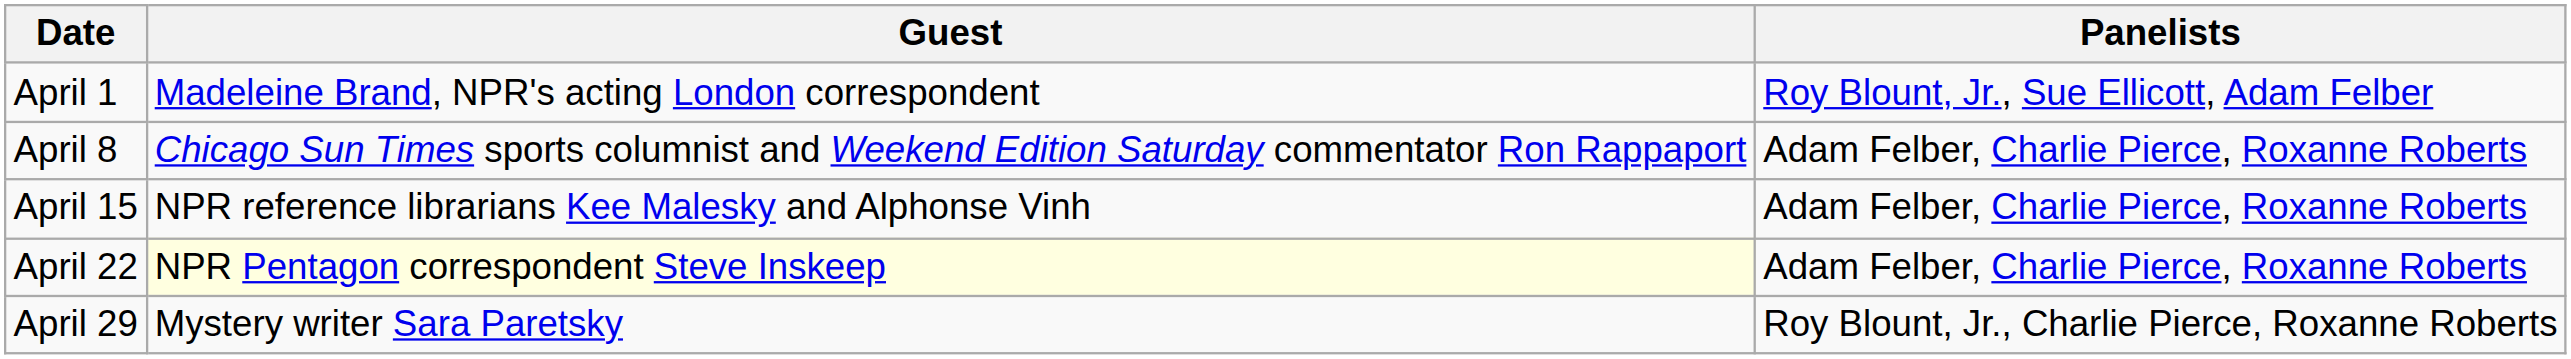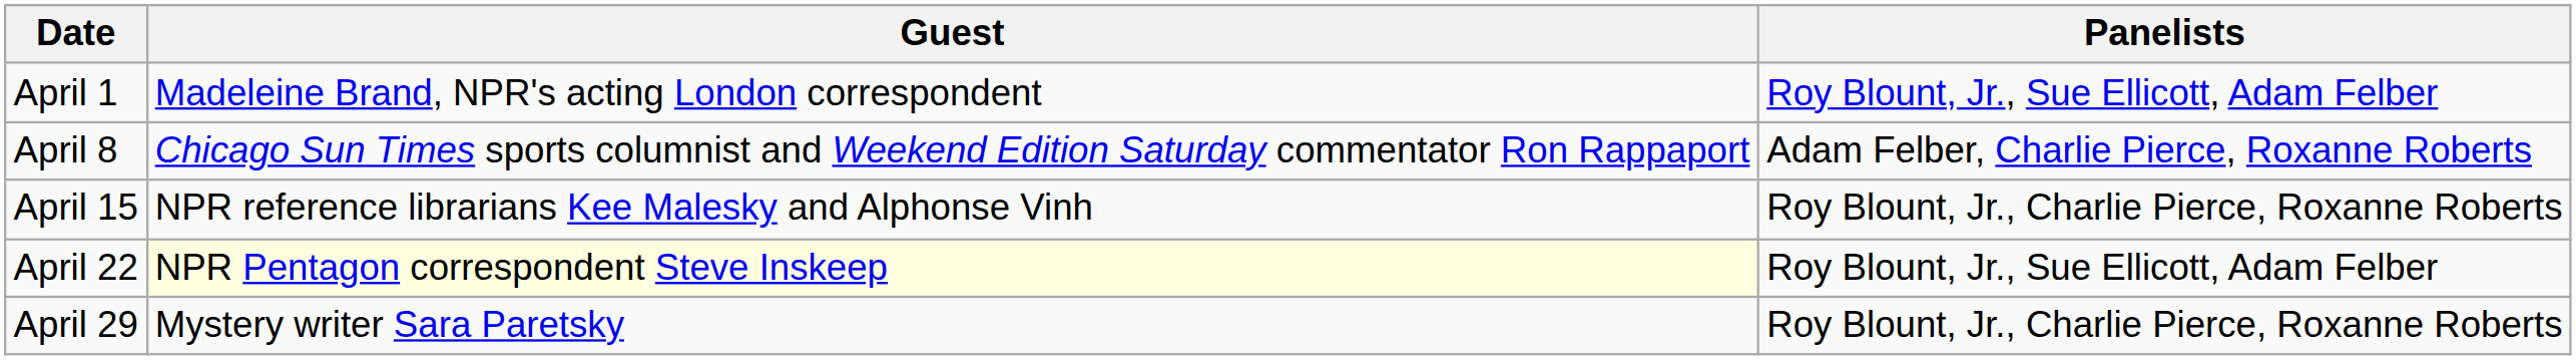April 15 | Panelists: Adam Felber, Charlie Pierce, Roxanne Roberts -> Roy Blount, Jr., Charlie Pierce, Roxanne Roberts
April 22 | Panelists: Adam Felber, Charlie Pierce, Roxanne Roberts -> Roy Blount, Jr., Sue Ellicott, Adam Felber
